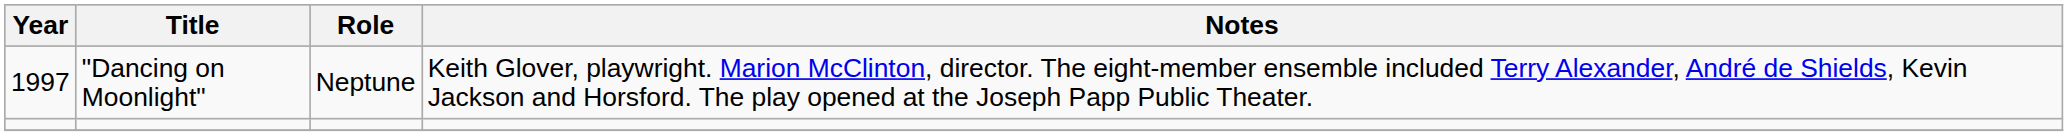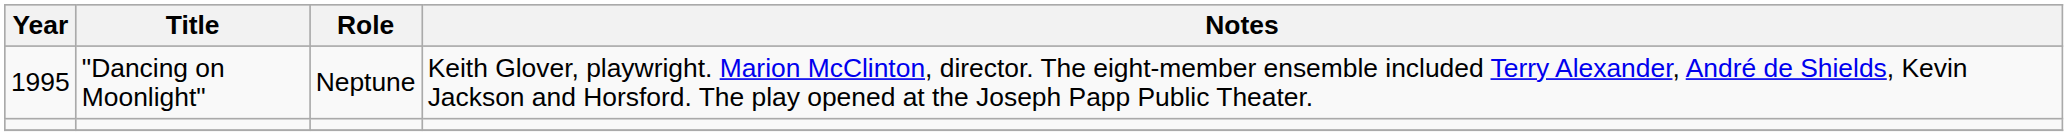"Dancing on Moonlight" | Year: 1997 -> 1995
